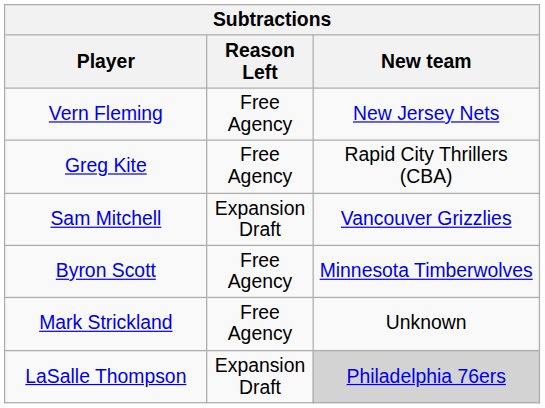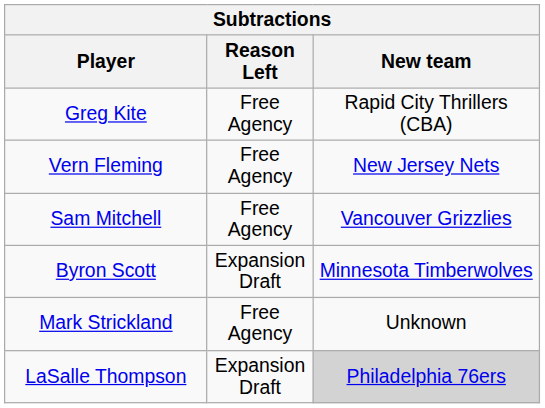rows swapped: Vern Fleming <-> Greg Kite
Sam Mitchell | Reason Left: Expansion Draft -> Free Agency
Byron Scott | Reason Left: Free Agency -> Expansion Draft
